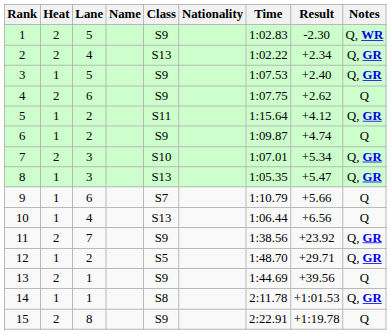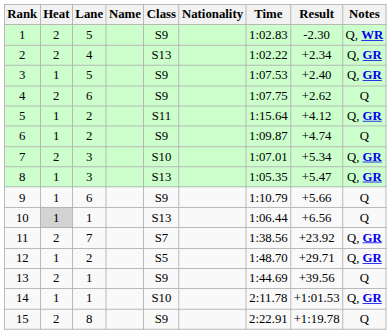9 | Class: S7 -> S9
10 | Heat: no background -> lightgrey background
10 | Lane: 4 -> 1
11 | Class: S9 -> S7
14 | Class: S8 -> S10
